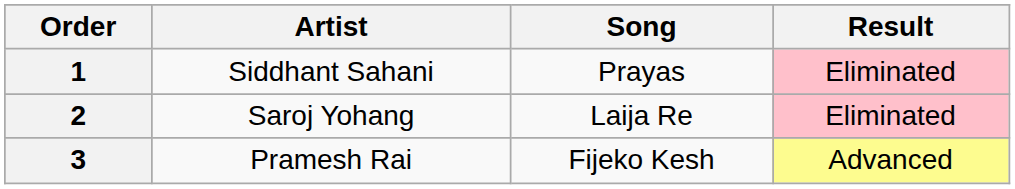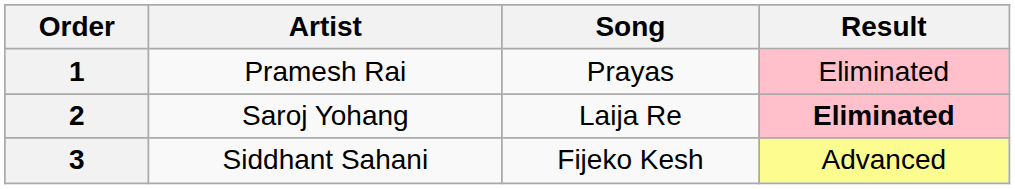1 | Artist: Siddhant Sahani -> Pramesh Rai
2 | Result: normal -> bold
3 | Artist: Pramesh Rai -> Siddhant Sahani
